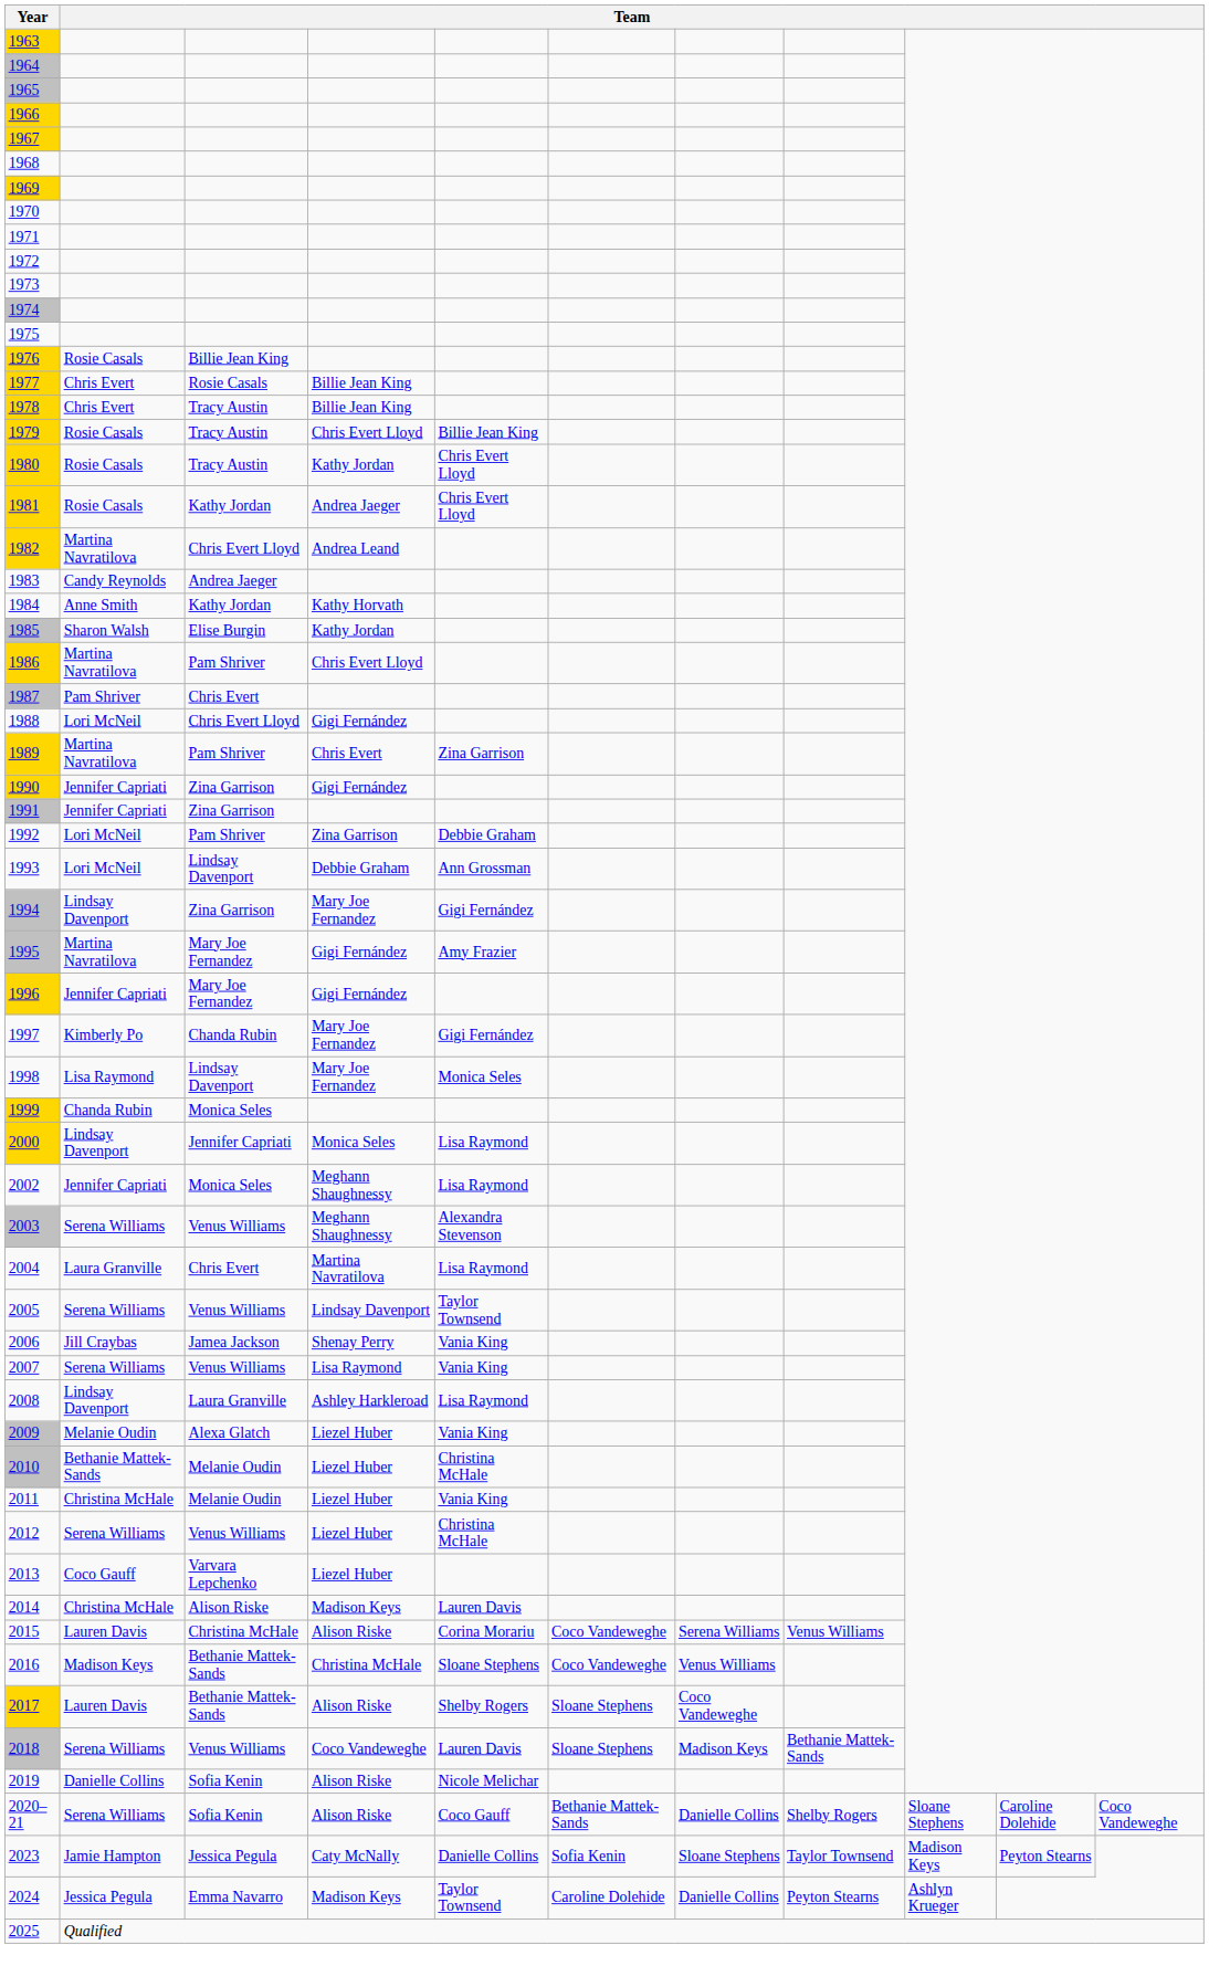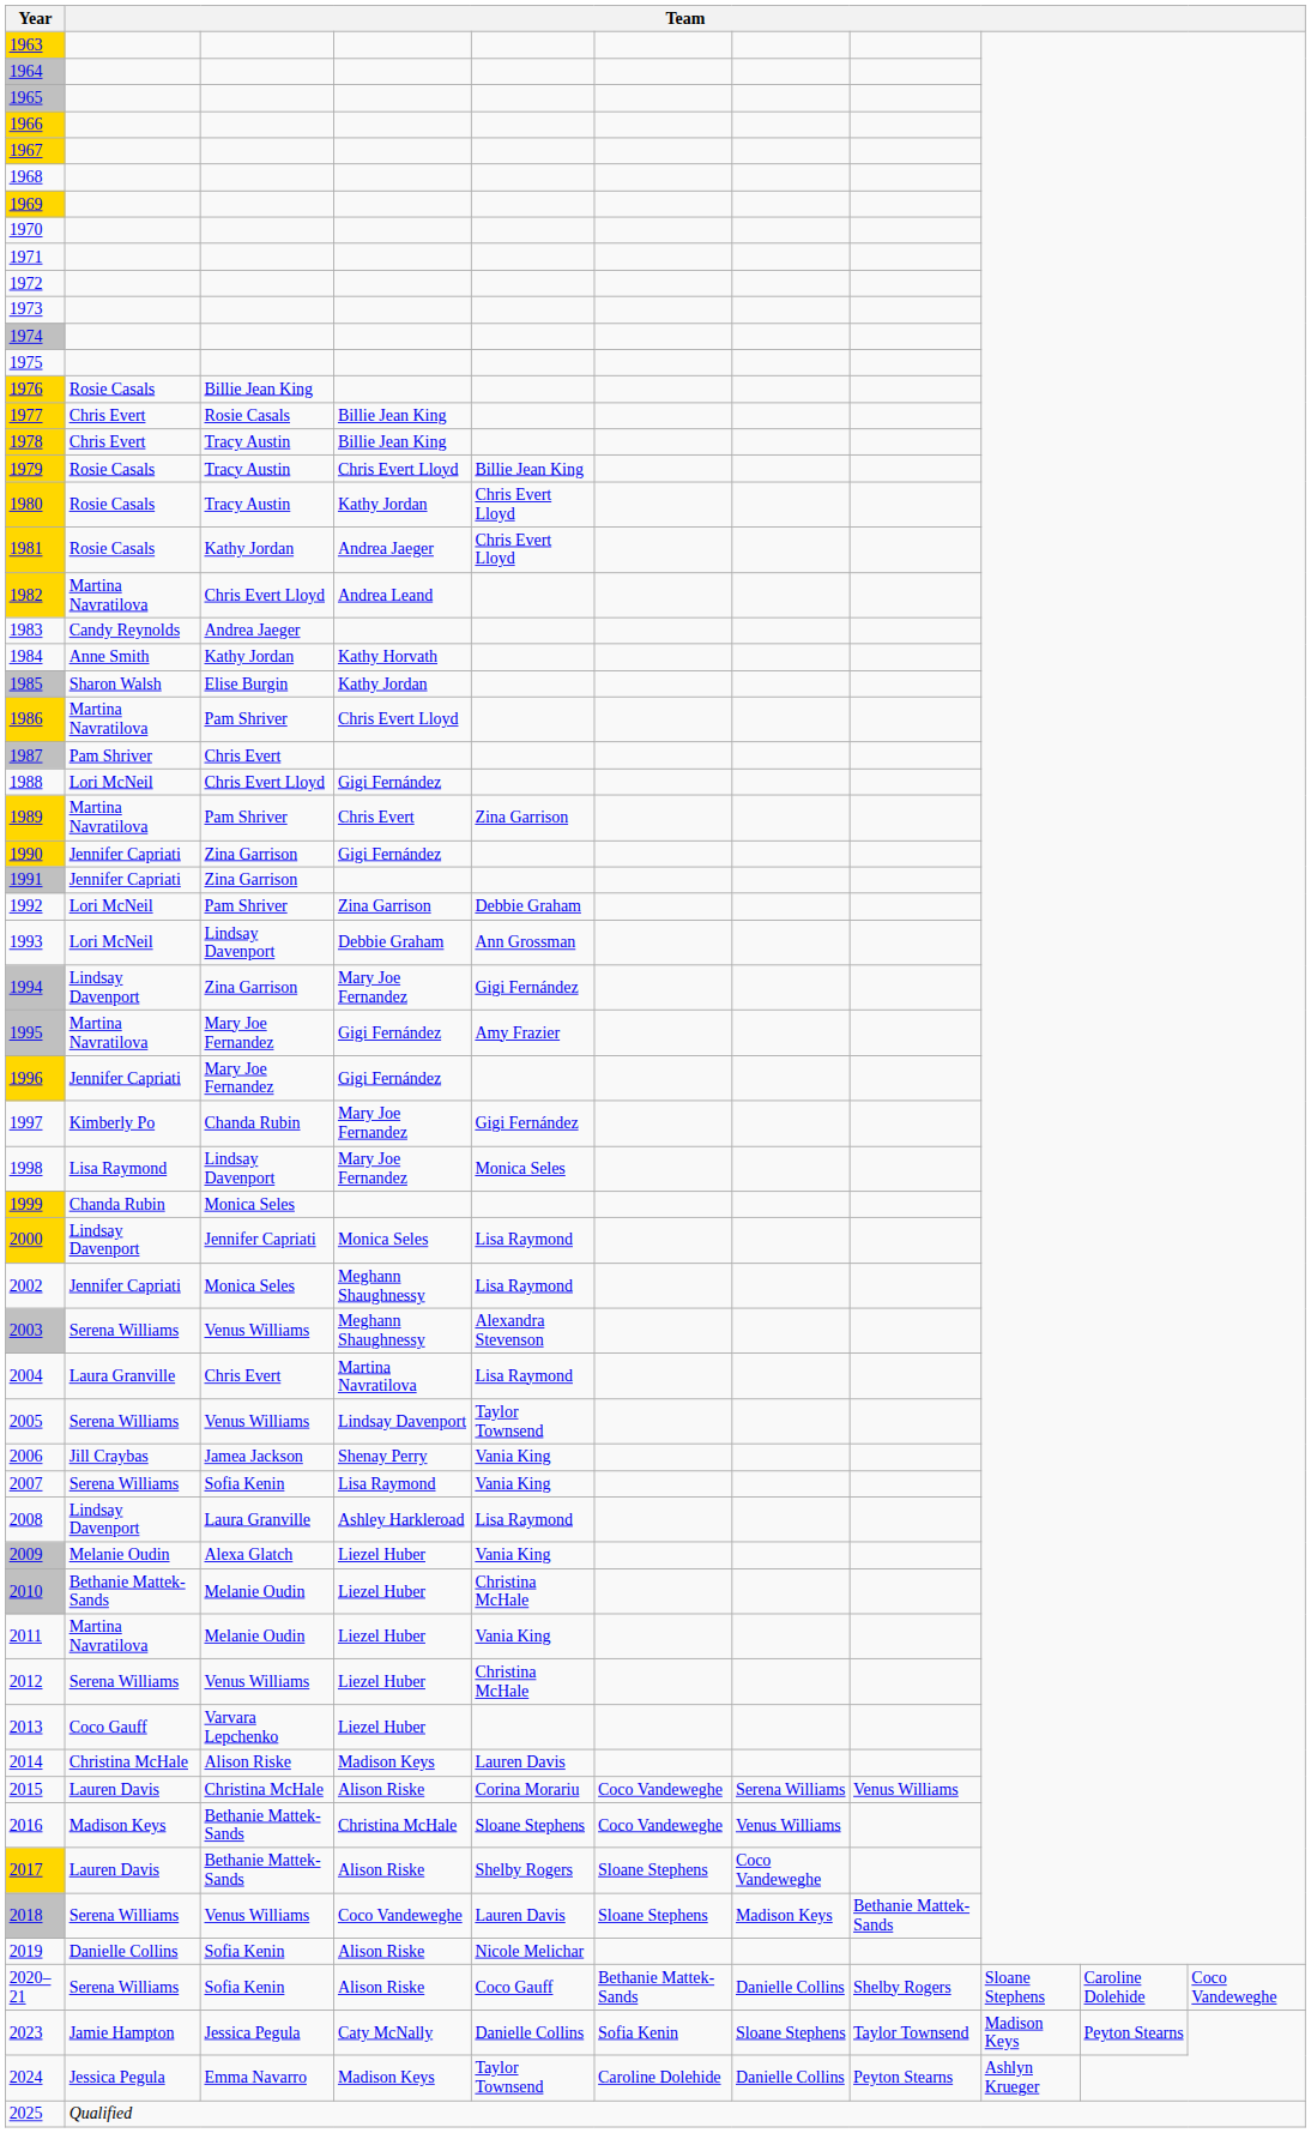2007 | column 3: Venus Williams -> Sofia Kenin
2011 | column 2: Christina McHale -> Martina Navratilova
